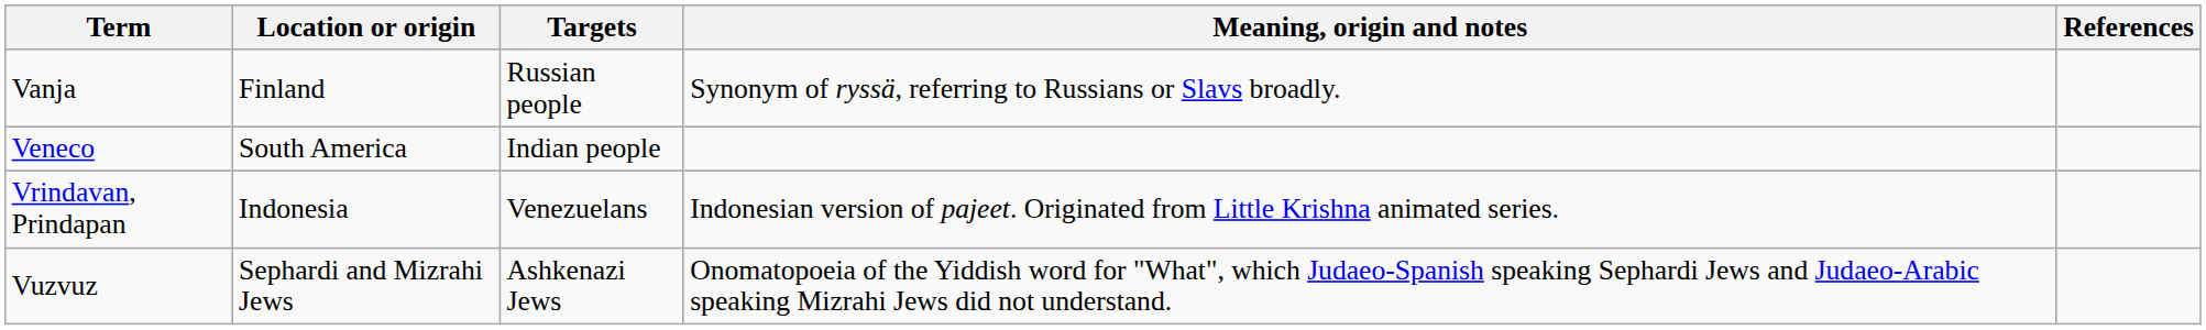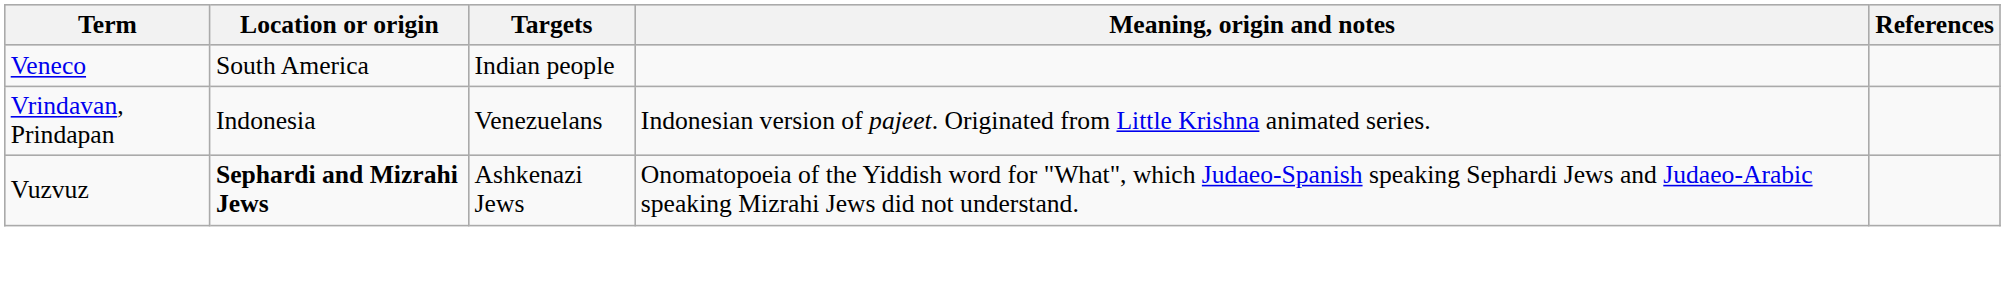- row: Vanja | Finland | Russian people | Synonym of ryssä, referring to Russians or Slavs broadly.
Vuzvuz | Location or origin: normal -> bold
